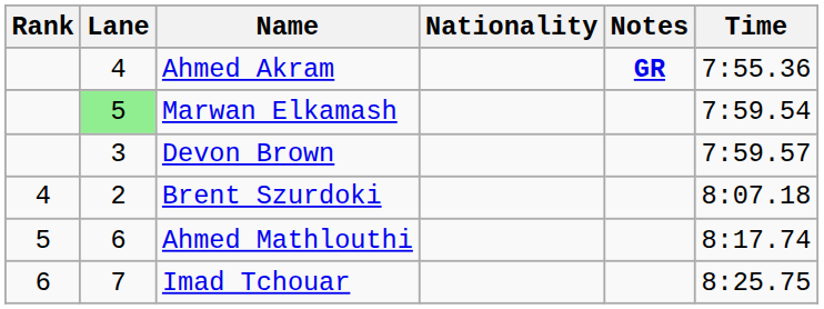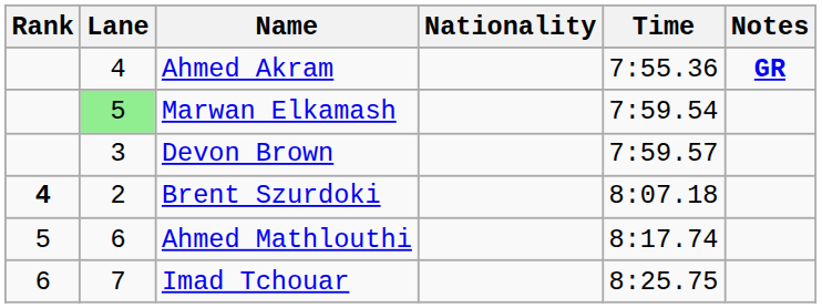columns swapped: Time <-> Notes
Brent Szurdoki | Rank: normal -> bold
